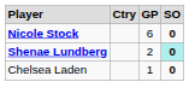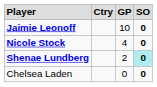+ row: Jaimie Leonoff | 10 | 0
Nicole Stock | column 3: 6 -> 4
Chelsea Laden | column 3: 1 -> 0
